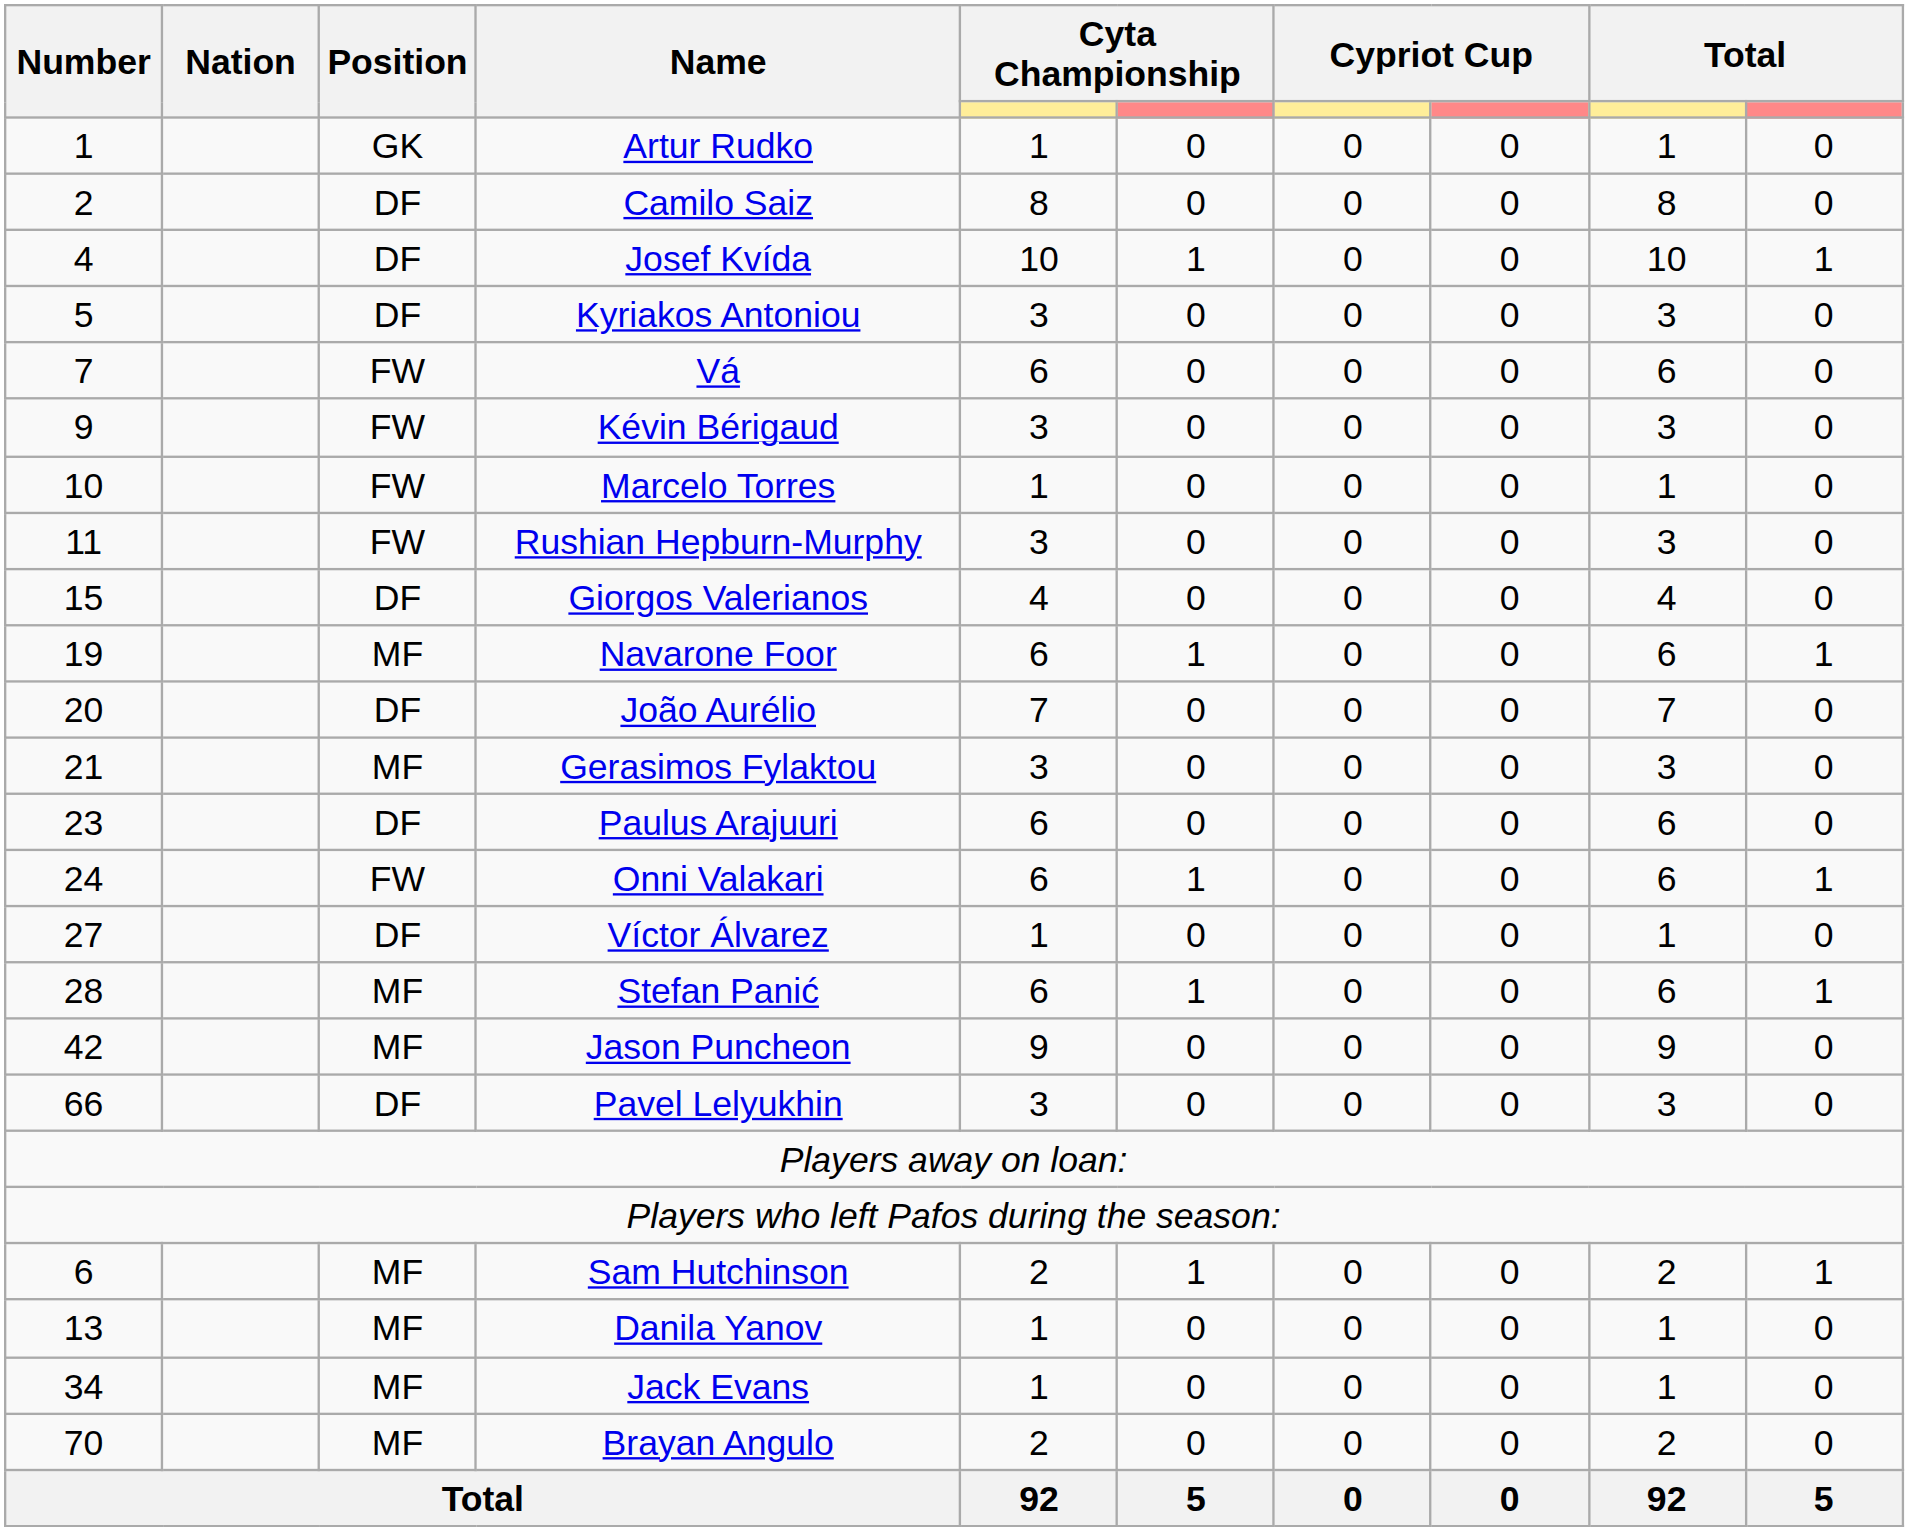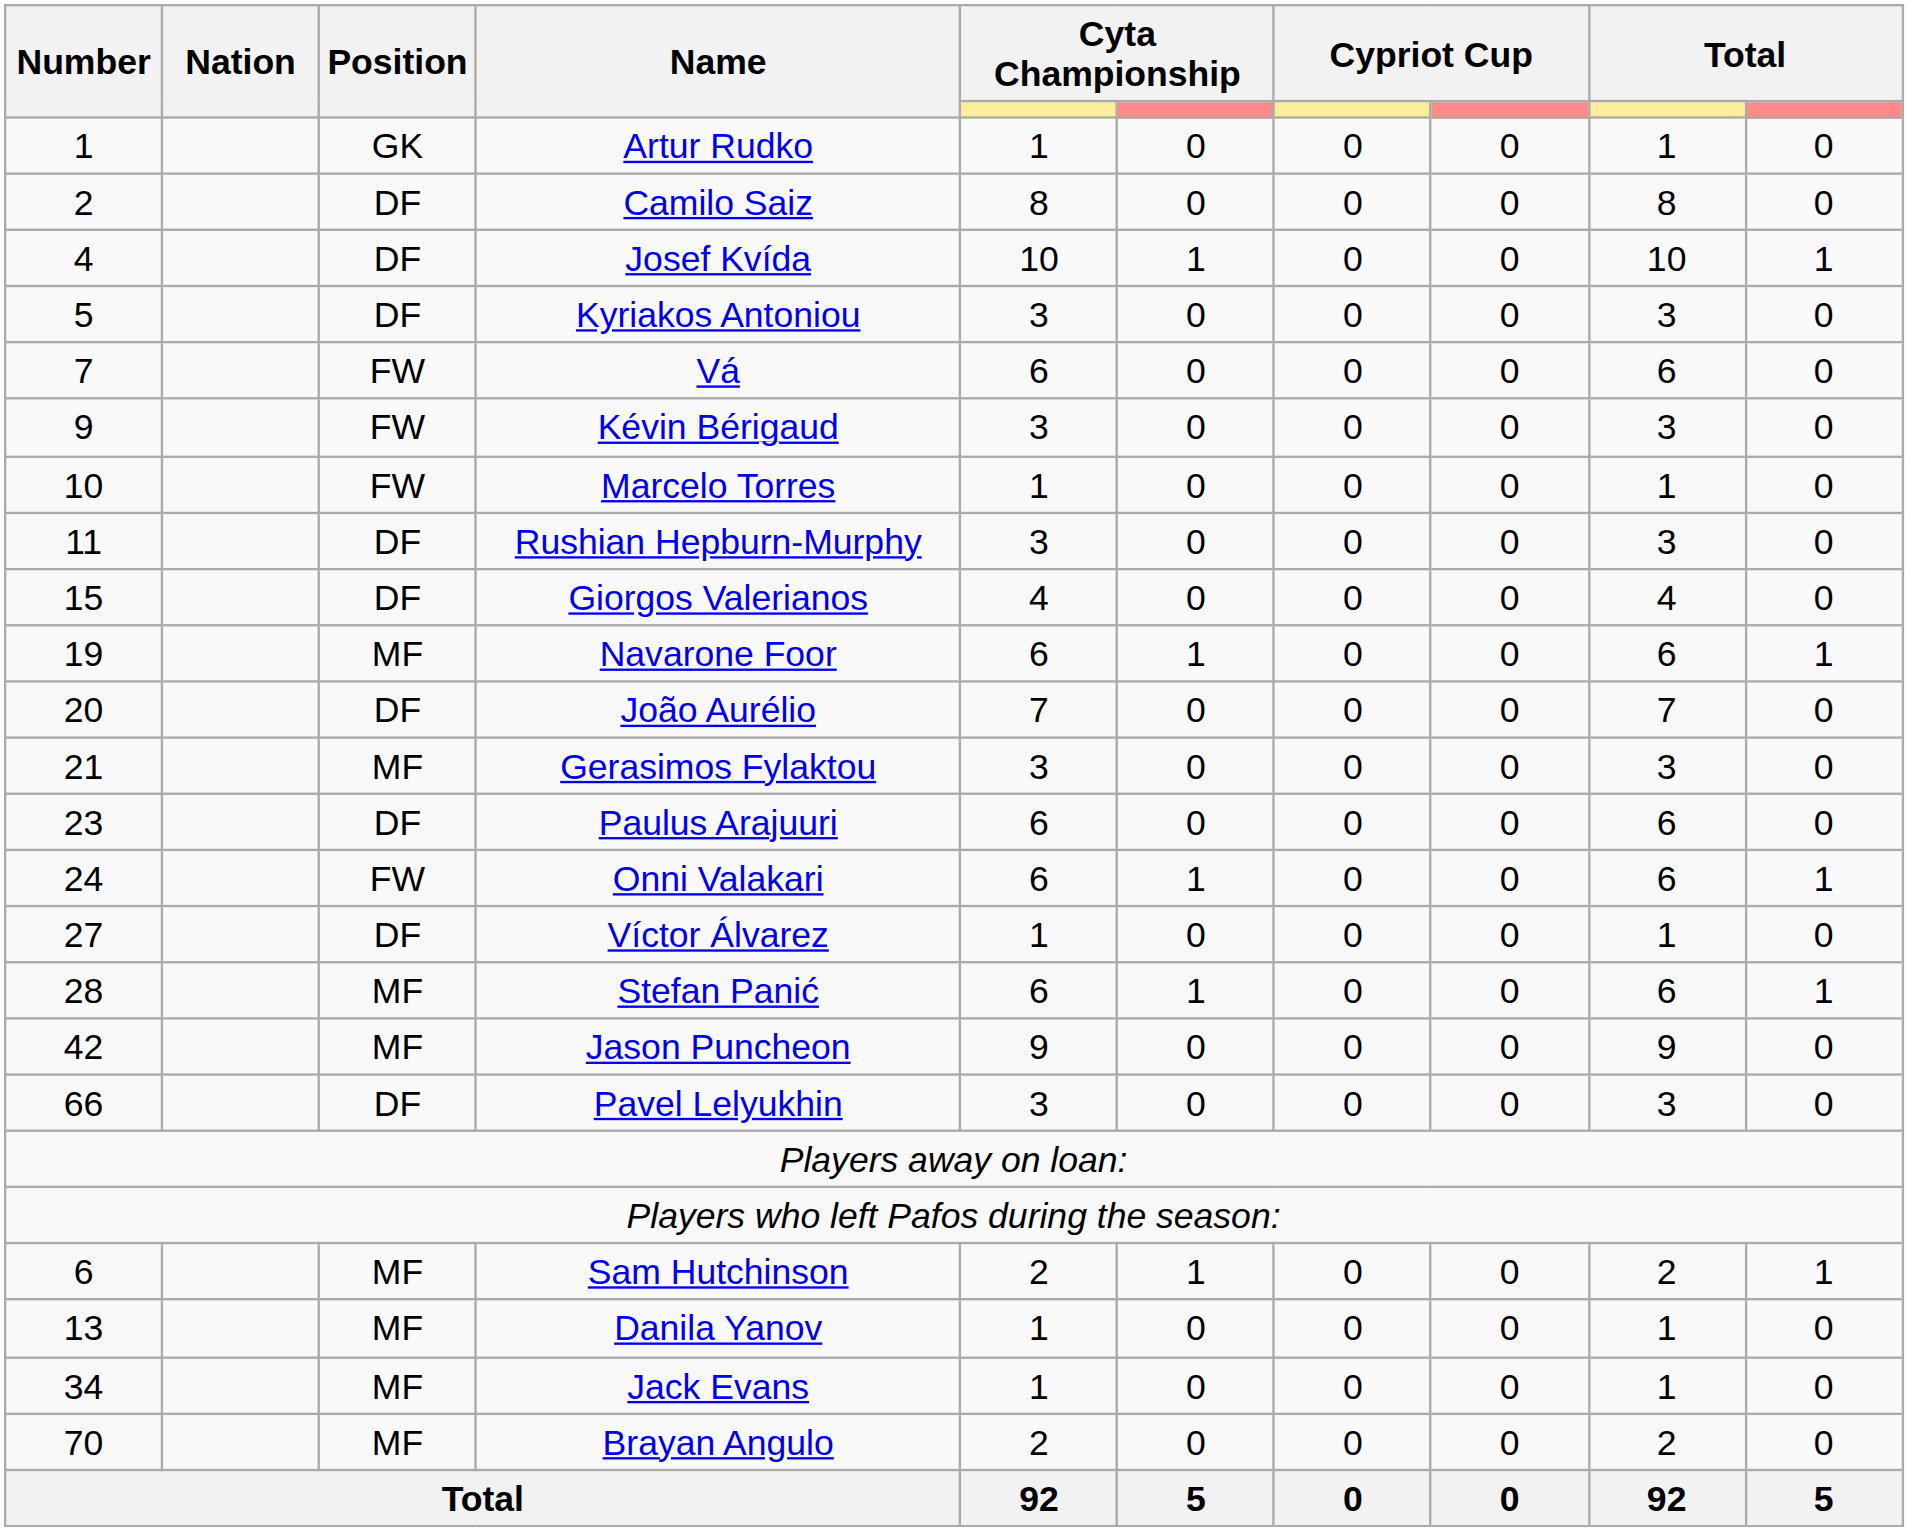Rushian Hepburn-Murphy | Position: FW -> DF
